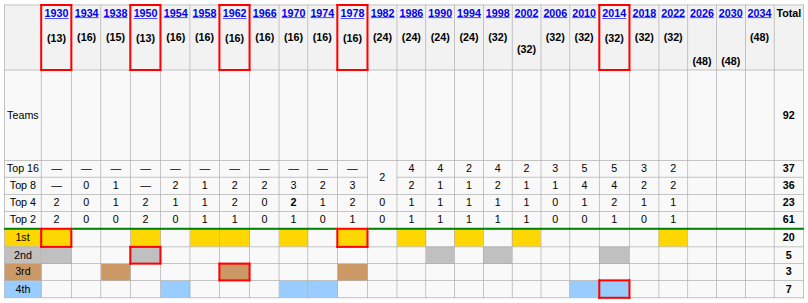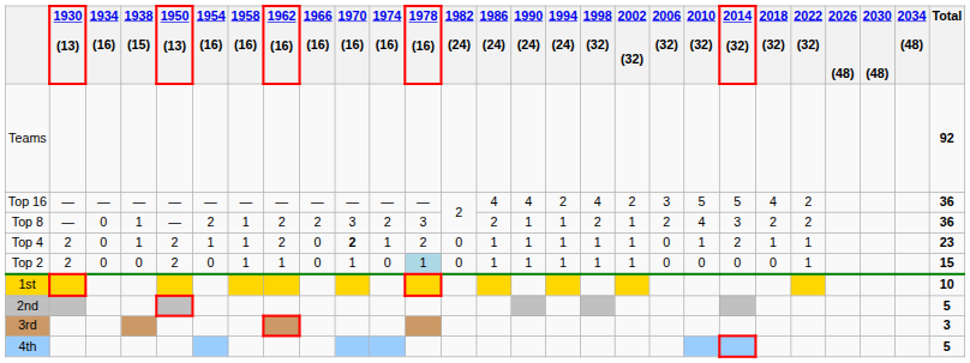Top 16 | 2018 (32): 3 -> 4
Top 16 | Total: 37 -> 36
Top 8 | 2006 (32): 1 -> 2
Top 8 | 2014 (32): 4 -> 3
Top 2 | 1978 (16): no background -> lightblue background
Top 2 | 2014 (32): 1 -> 0
Top 2 | Total: 61 -> 15
1st | Total: 20 -> 10
4th | Total: 7 -> 5
